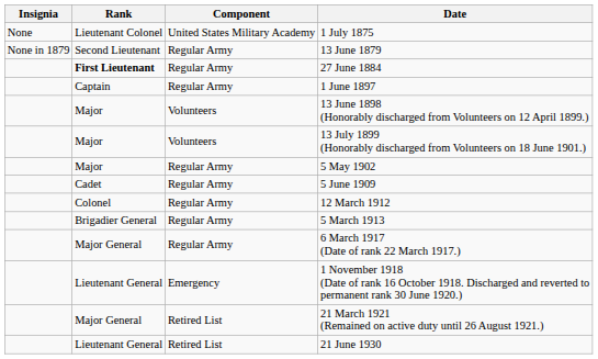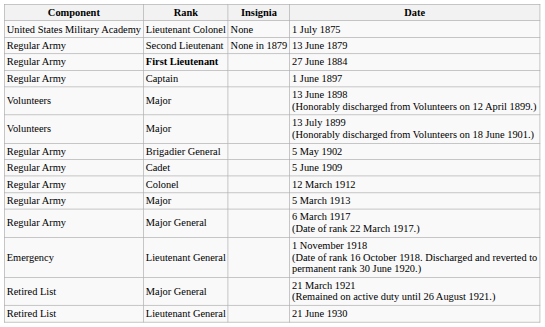columns swapped: Insignia <-> Component
5 May 1902 | Rank: Major -> Brigadier General
5 March 1913 | Rank: Brigadier General -> Major
